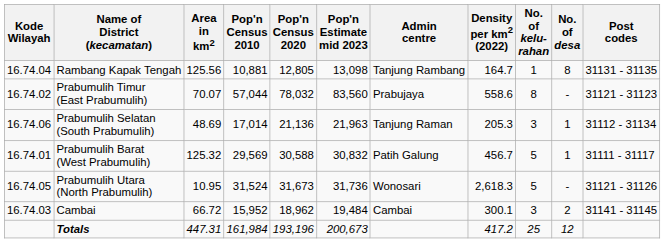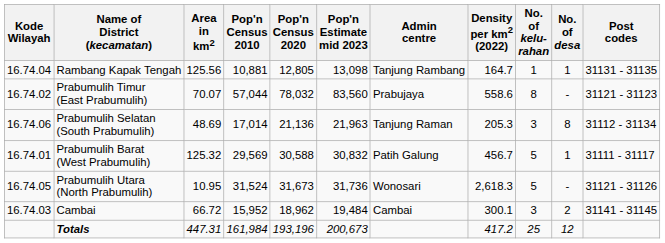Rambang Kapak Tengah | No. of desa: 8 -> 1
Prabumulih Selatan (South Prabumulih) | No. of desa: 1 -> 8
